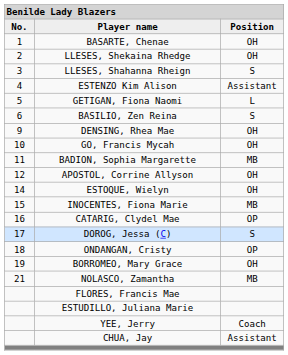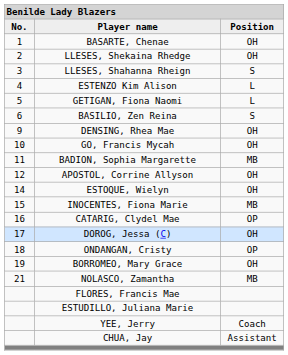ESTENZO Kim Alison | column 3: Assistant -> L
DOROG, Jessa (C) | column 3: S -> OH
